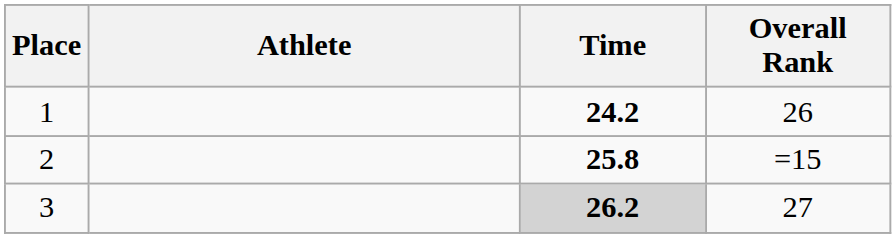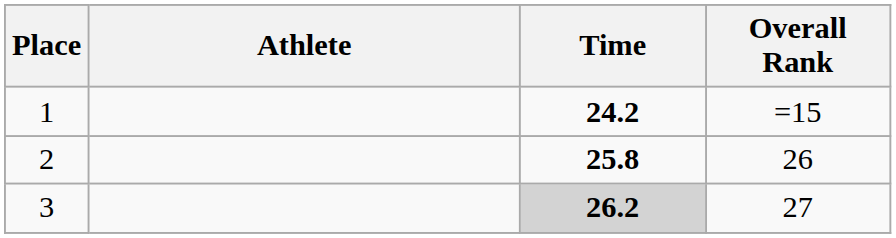1 | Overall Rank: 26 -> =15
2 | Overall Rank: =15 -> 26
